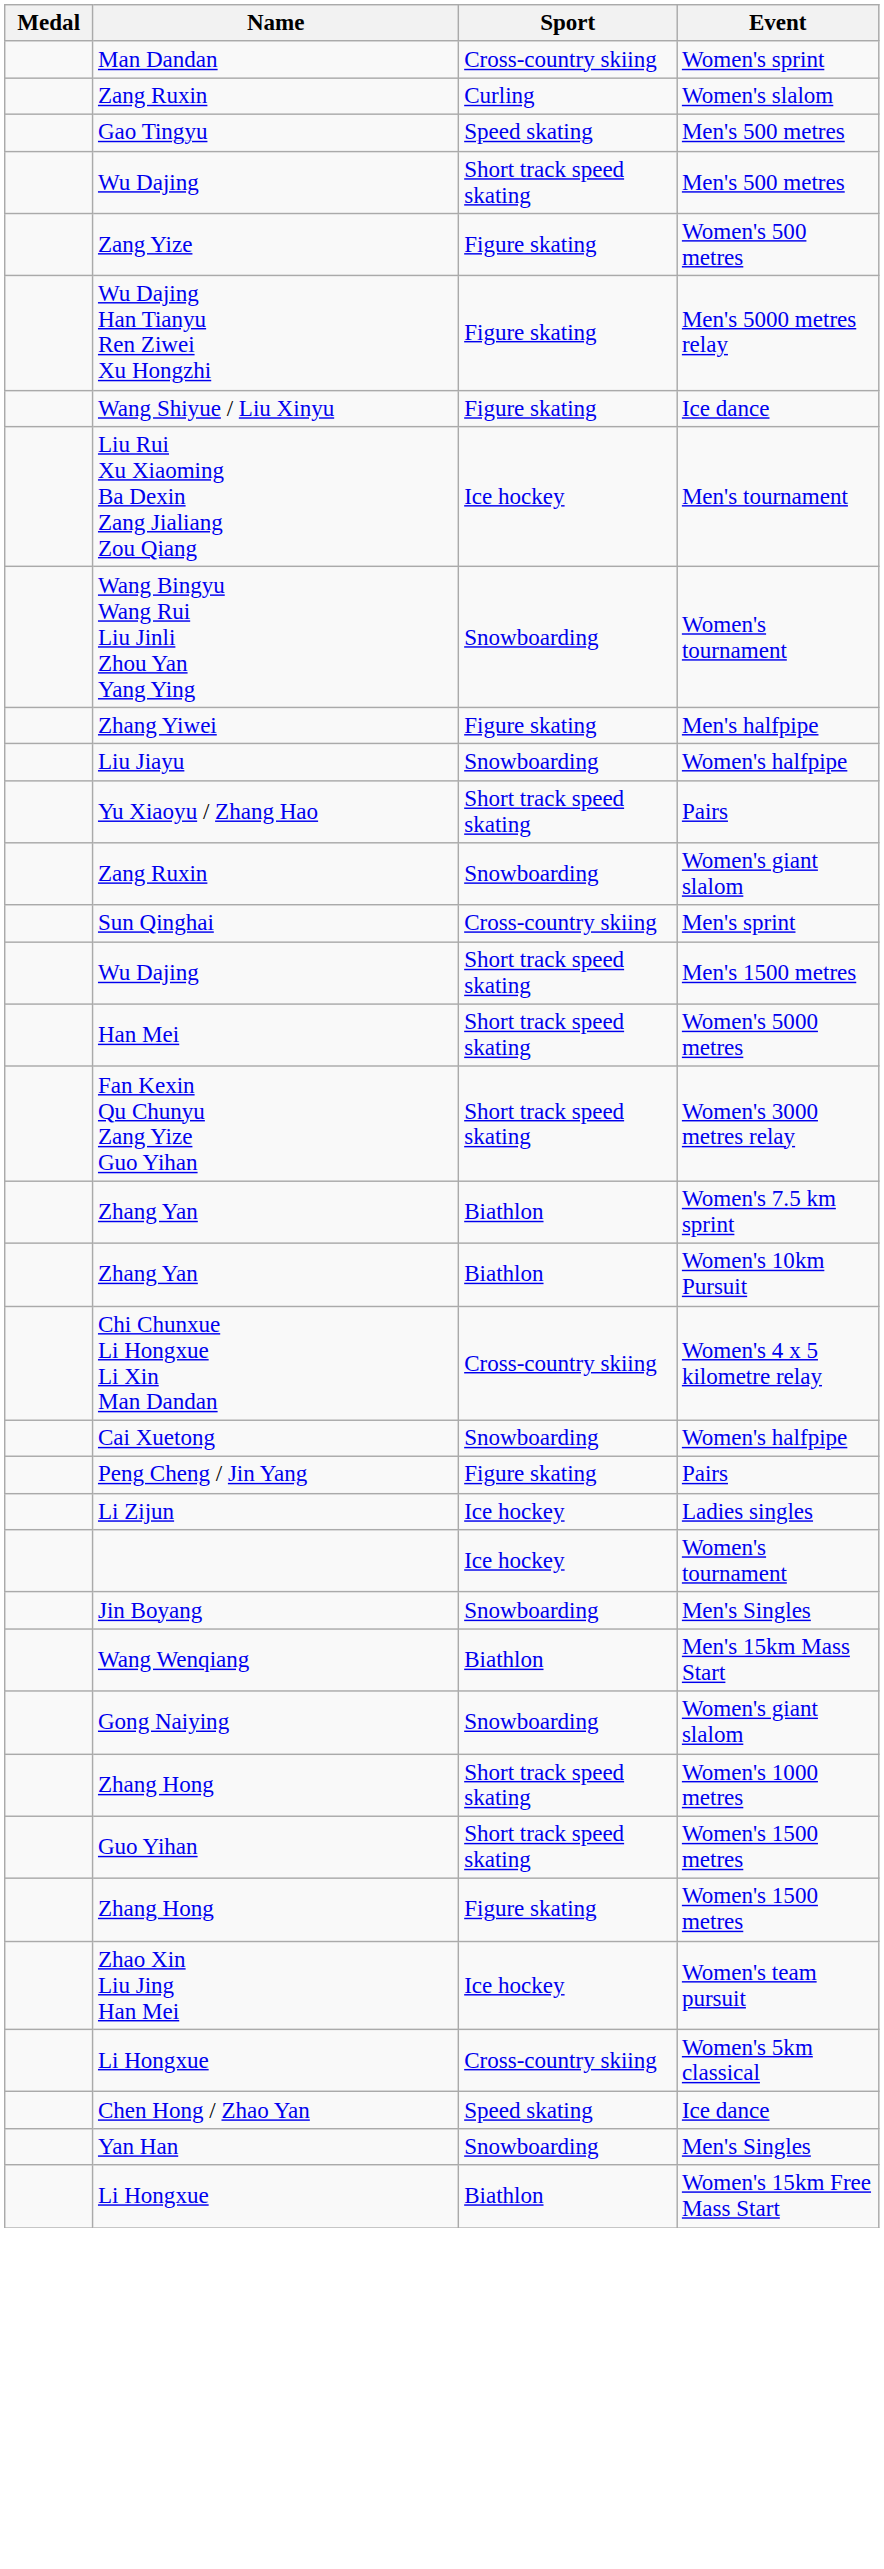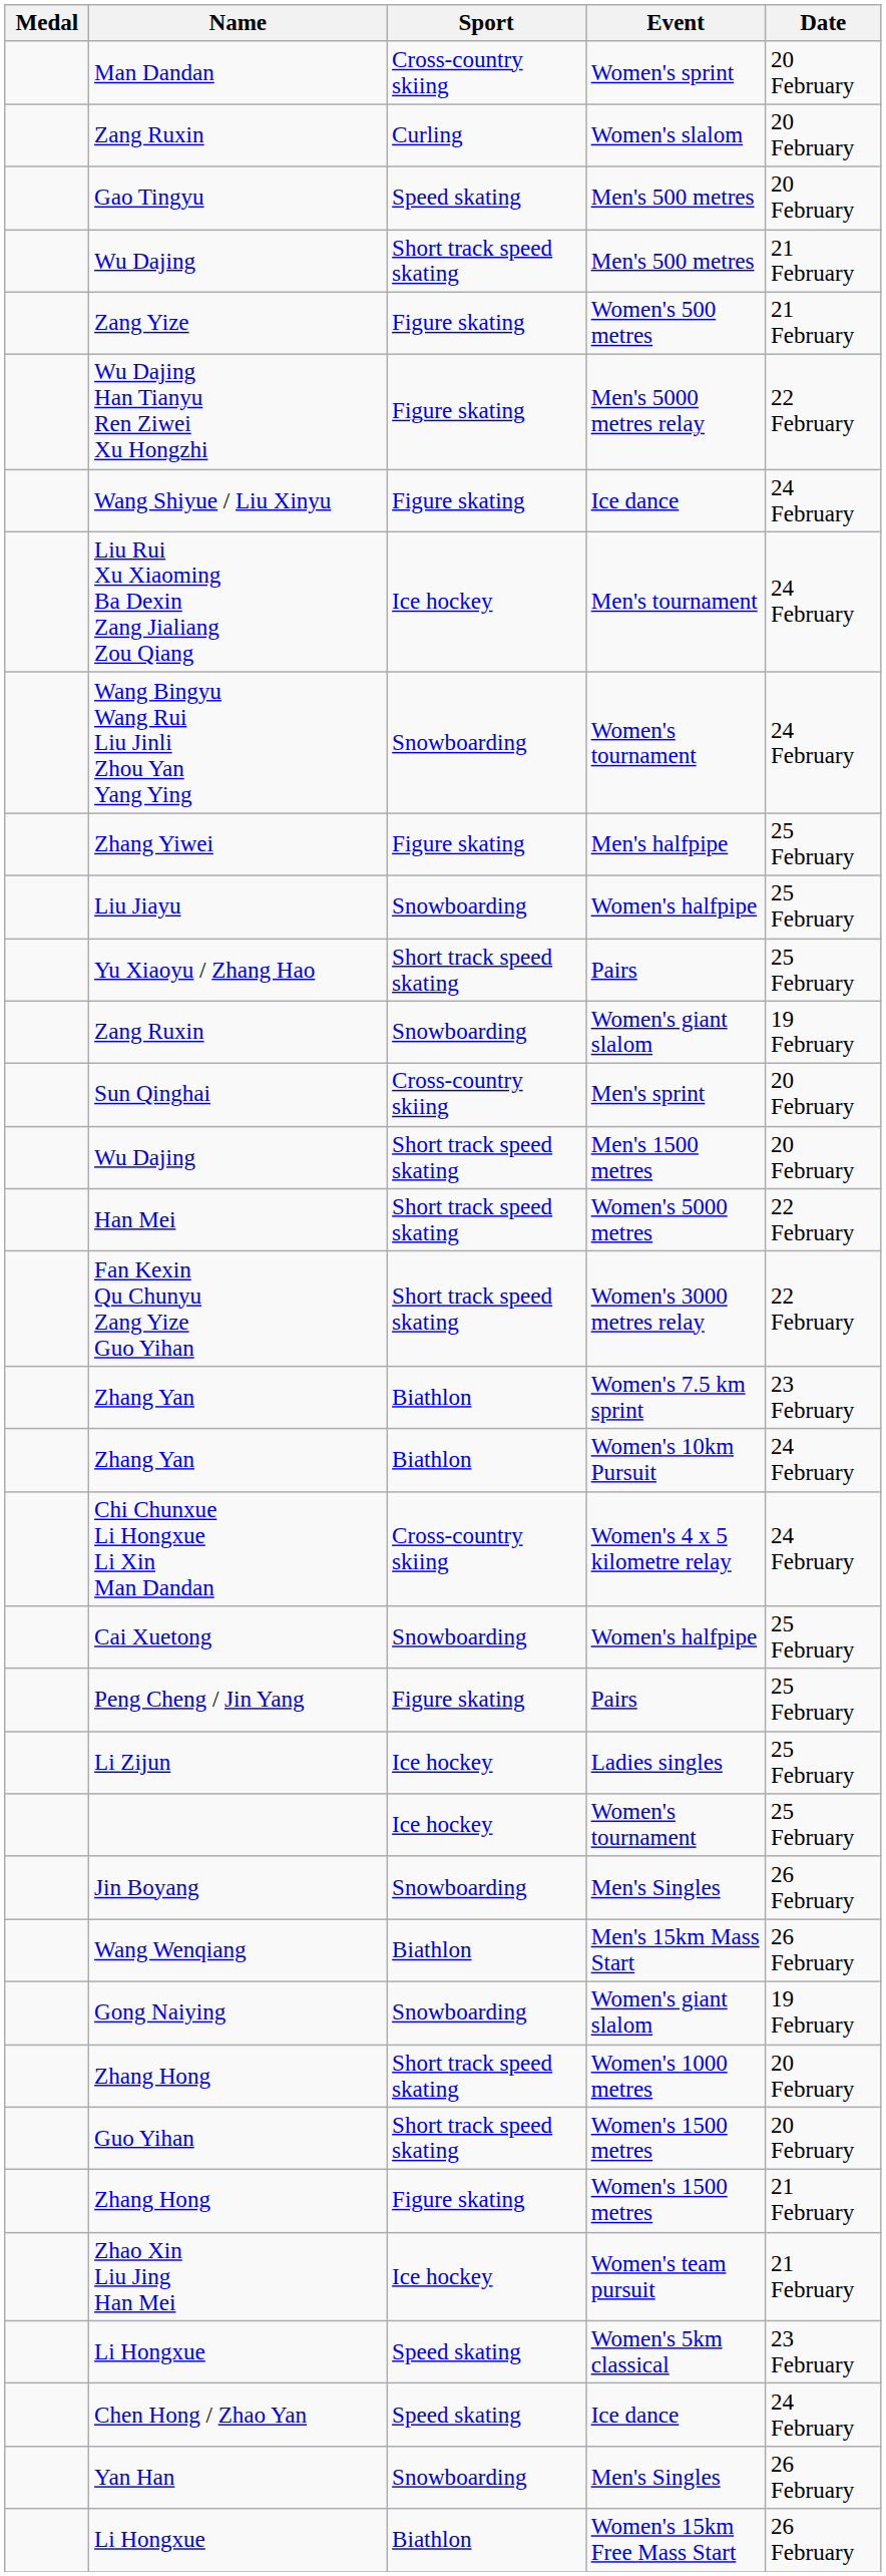+ column: Date | 20 February | 20 February | 20 February | 21 February | 21 February | 22 February | 24 February | 24 February | 24 February | 25 February | 25 February | 25 February | 19 February | 20 February | 20 February | 22 February | 22 February | 23 February | 24 February | 24 February | 25 February | 25 February | 25 February | 25 February | 26 February | 26 February | 19 February | 20 February | 20 February | 21 February | 21 February | 23 February | 24 February | 26 February | 26 February
Li Hongxue / Women's 5km classical | Sport: Cross-country skiing -> Speed skating
